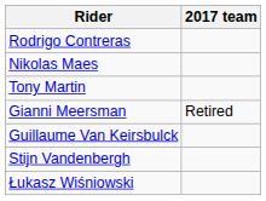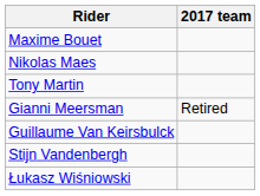+ row: Maxime Bouet
- row: Rodrigo Contreras
